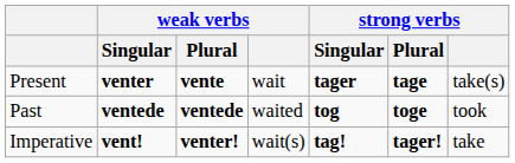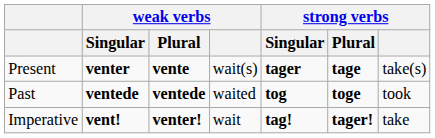Present | weak verbs: wait -> wait(s)
Imperative | weak verbs: wait(s) -> wait
